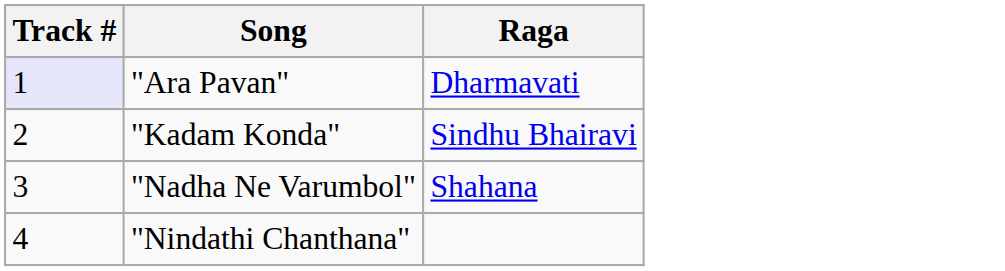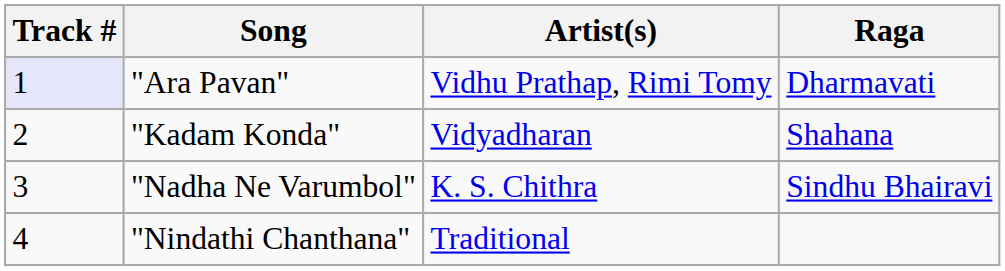+ column: Artist(s) | Vidhu Prathap, Rimi Tomy | Vidyadharan | K. S. Chithra | Traditional
"Kadam Konda" | Raga: Sindhu Bhairavi -> Shahana
"Nadha Ne Varumbol" | Raga: Shahana -> Sindhu Bhairavi
